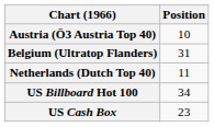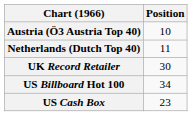- row: Belgium (Ultratop Flanders) | 31
+ row: UK Record Retailer | 30
